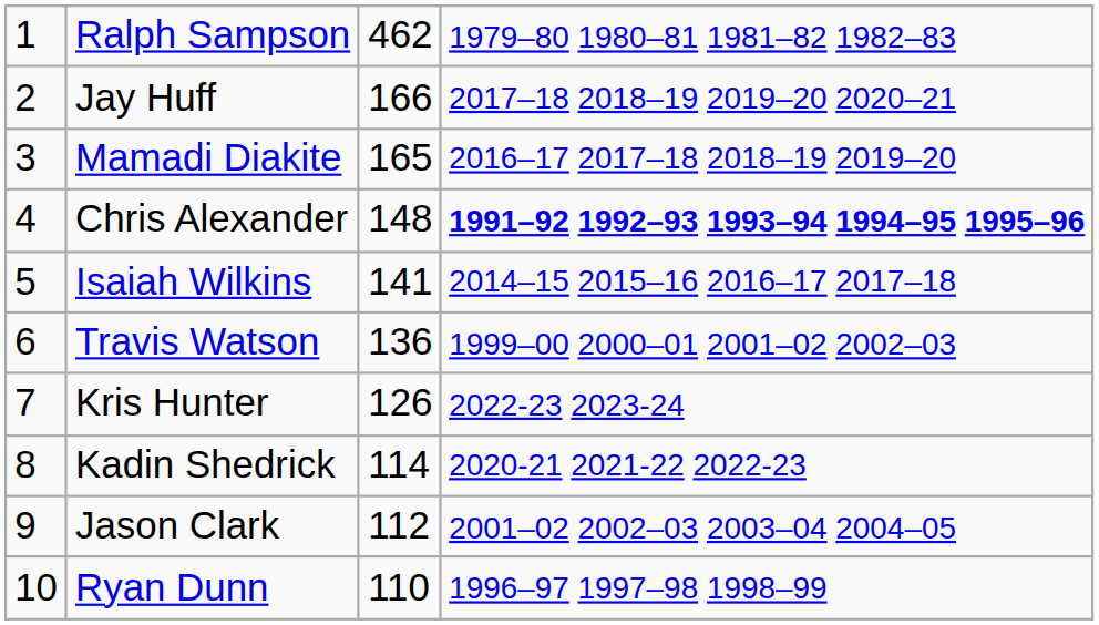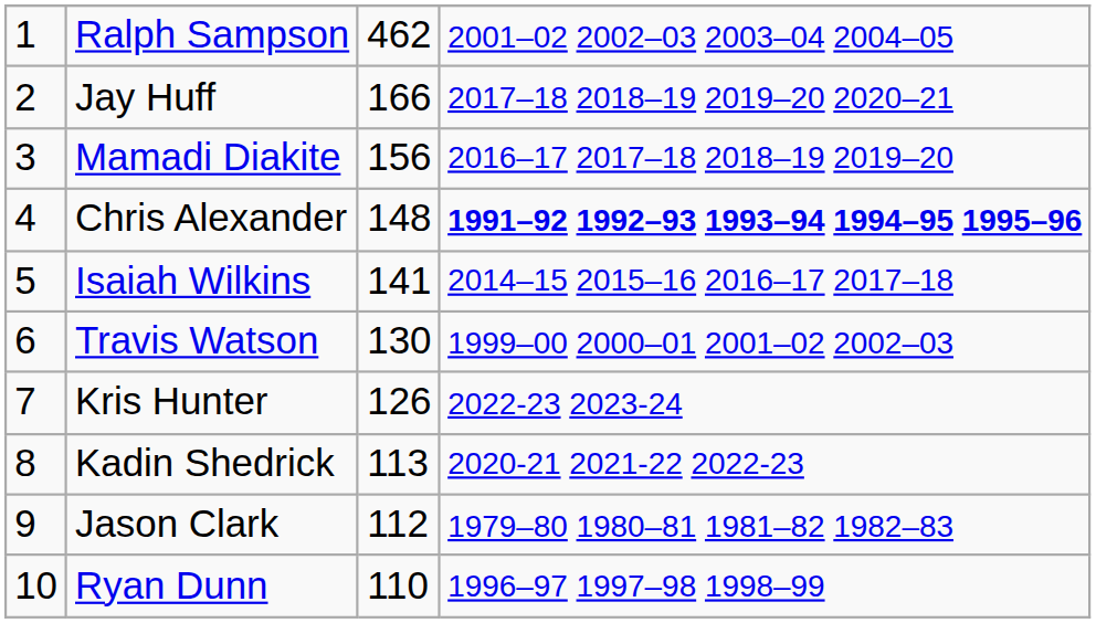Ralph Sampson | column 4: 1979–80 1980–81 1981–82 1982–83 -> 2001–02 2002–03 2003–04 2004–05
Mamadi Diakite | column 3: 165 -> 156
Travis Watson | column 3: 136 -> 130
Kadin Shedrick | column 3: 114 -> 113
Jason Clark | column 4: 2001–02 2002–03 2003–04 2004–05 -> 1979–80 1980–81 1981–82 1982–83
